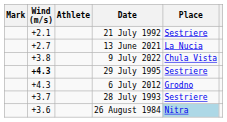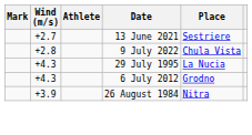- row: +2.1 | 21 July 1992 | Sestriere
13 June 2021 | Place: La Nucia -> Sestriere
9 July 2022 | Wind (m/s): +3.8 -> +2.8
29 July 1995 | Wind (m/s): bold -> normal
29 July 1995 | Place: Sestriere -> La Nucia
- row: +3.7 | 28 July 1993 | Sestriere
26 August 1984 | Wind (m/s): +3.6 -> +3.9
26 August 1984 | Place: lightblue background -> no background
